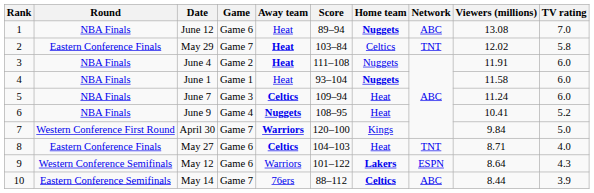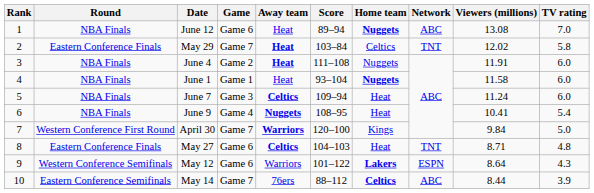June 9 | TV rating: 5.2 -> 5.4
May 27 | TV rating: 4.0 -> 4.8
